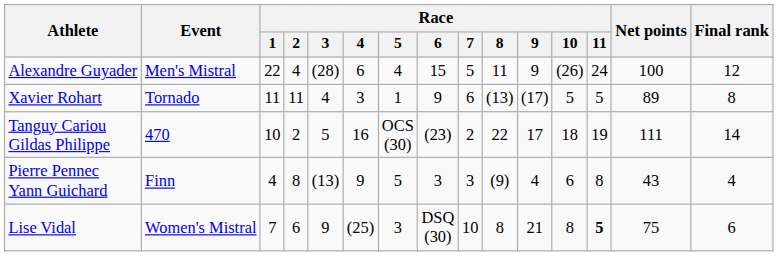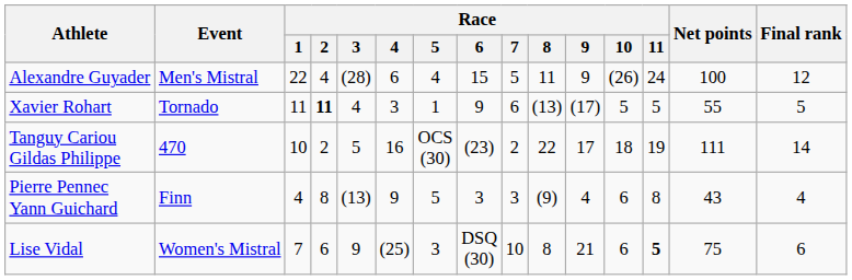Xavier Rohart | Race / 2: normal -> bold
Xavier Rohart | Net points: 89 -> 55
Xavier Rohart | Final rank: 8 -> 5
Lise Vidal | Race / 10: 8 -> 6
